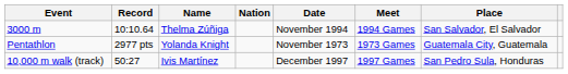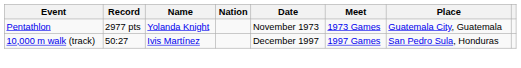- row: 3000 m | 10:10.64 | Thelma Zúñiga | November 1994 | 1994 Games | San Salvador, El Salvador
